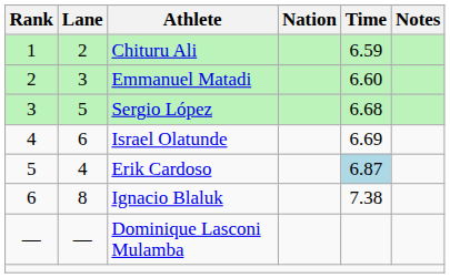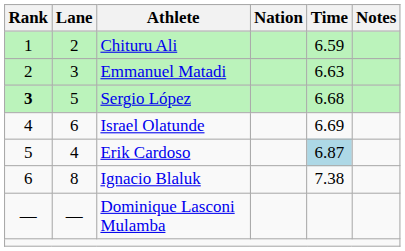Emmanuel Matadi | Time: 6.60 -> 6.63
Sergio López | Rank: normal -> bold
